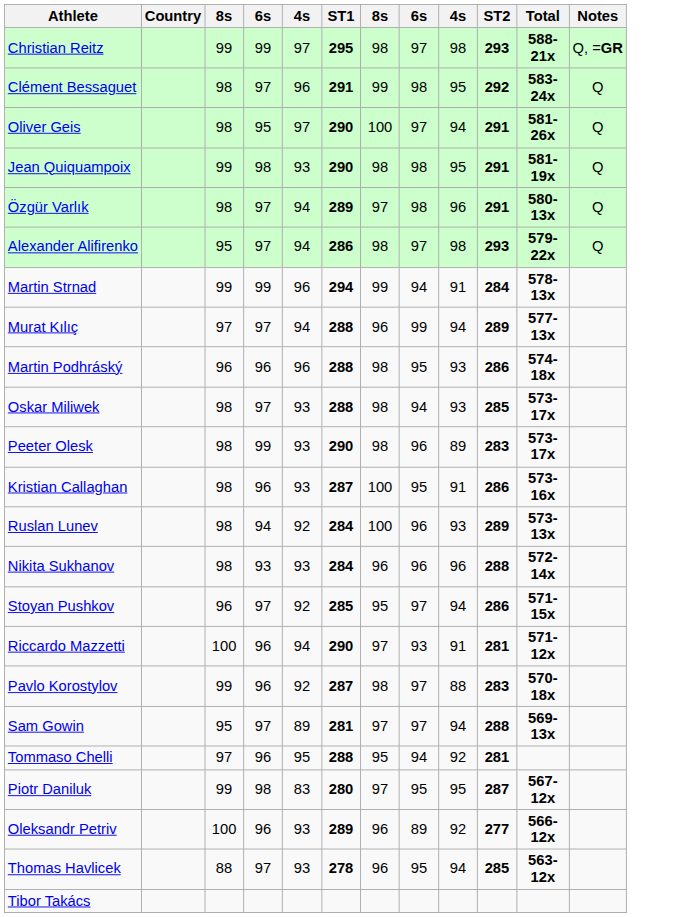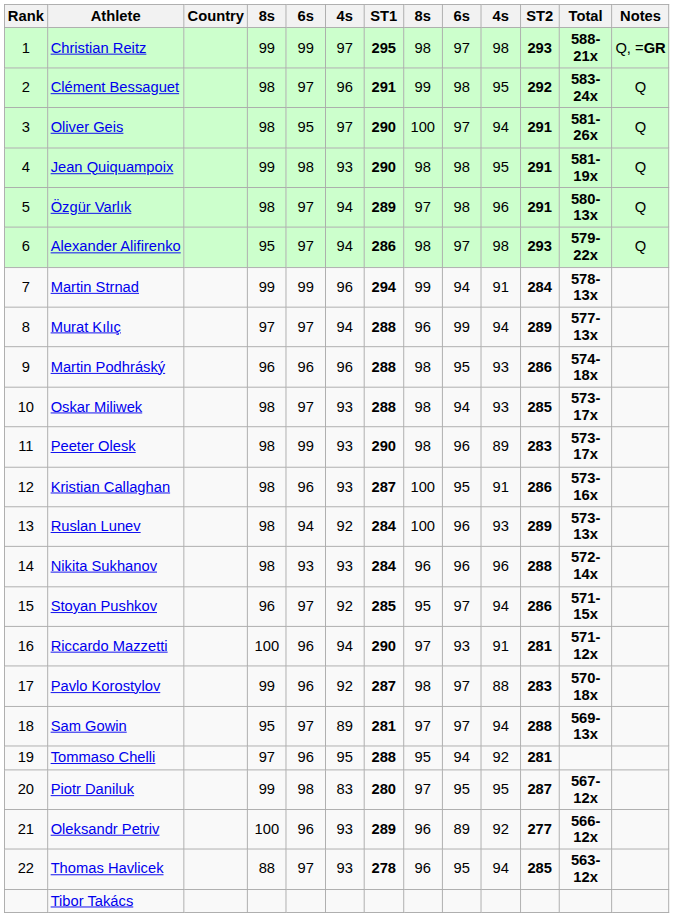+ column: Rank | 1 | 2 | 3 | 4 | 5 | 6 | 7 | 8 | 9 | 10 | 11 | 12 | 13 | 14 | 15 | 16 | 17 | 18 | 19 | 20 | 21 | 22
